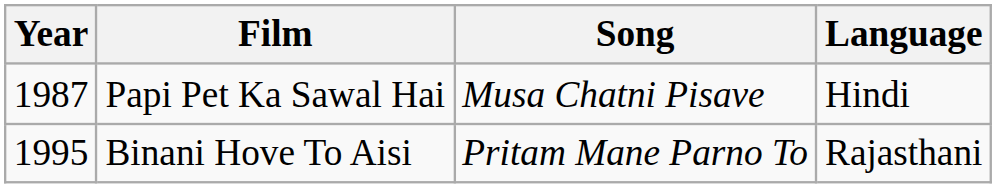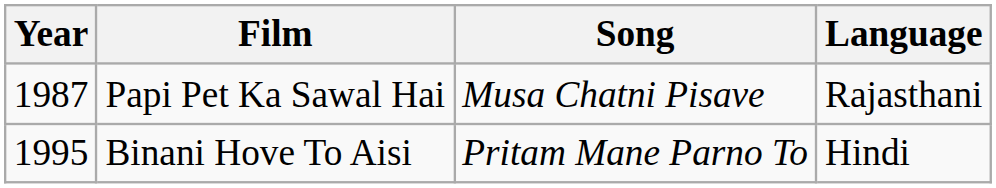Papi Pet Ka Sawal Hai | Language: Hindi -> Rajasthani
Binani Hove To Aisi | Language: Rajasthani -> Hindi
